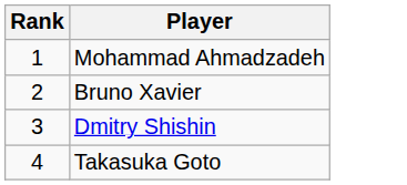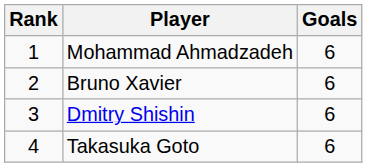+ column: Goals | 6 | 6 | 6 | 6
